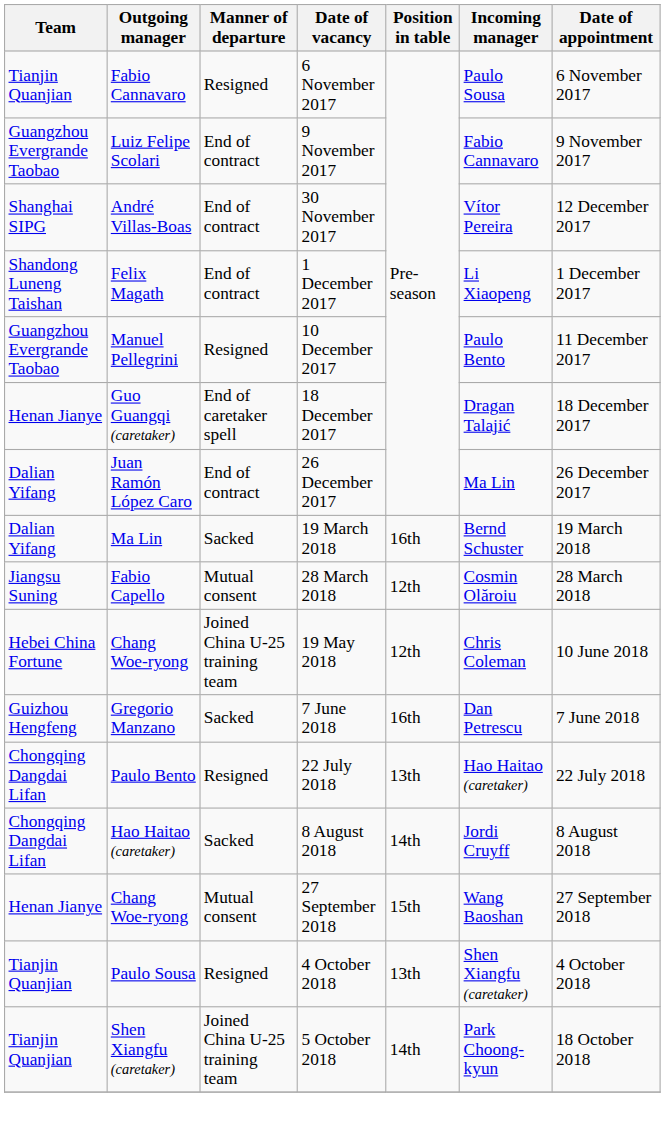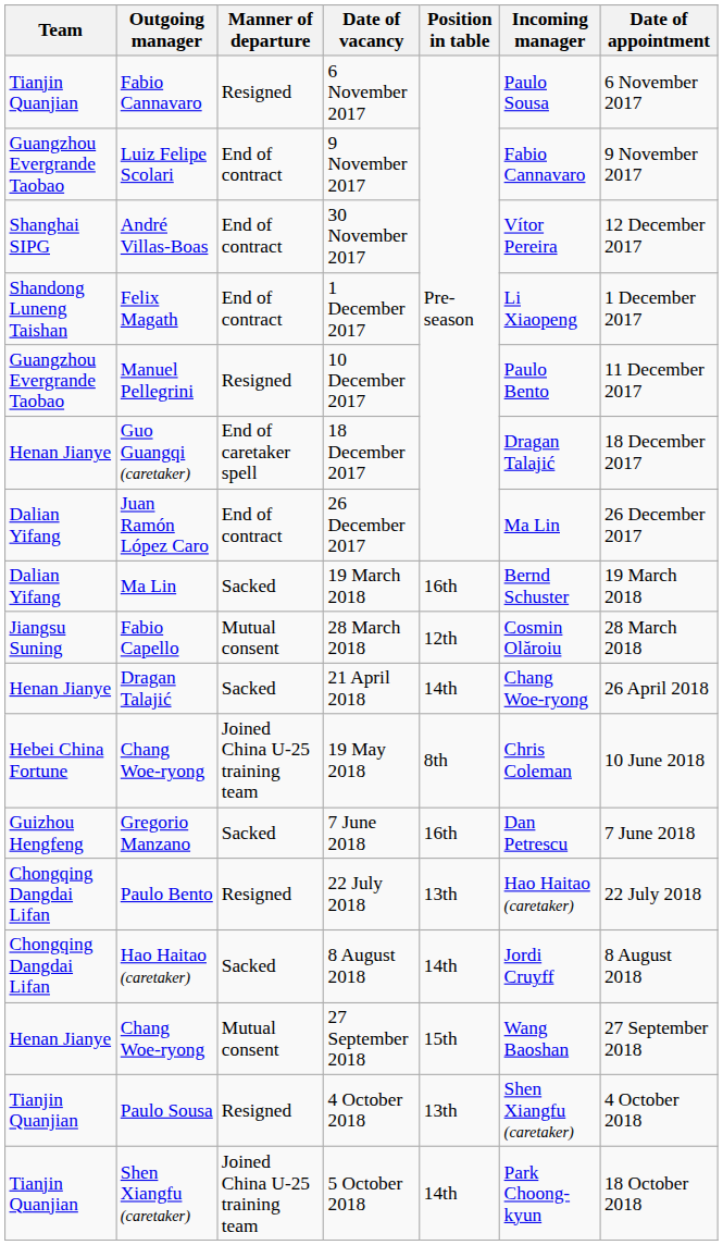+ row: Henan Jianye | Dragan Talajić | Sacked | 21 April 2018 | 14th | Chang Woe-ryong | 26 April 2018
19 May 2018 | Position in table: 12th -> 8th
